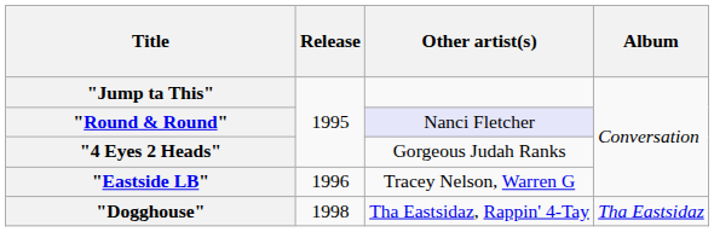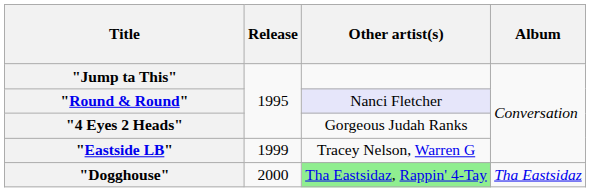"Eastside LB" | Release: 1996 -> 1999
"Dogghouse" | Release: 1998 -> 2000
"Dogghouse" | Other artist(s): no background -> lightgreen background
